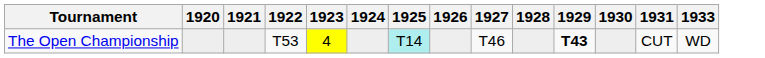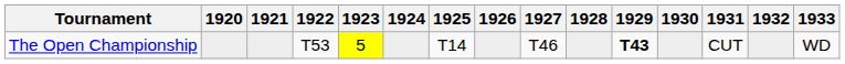+ column: 1932
The Open Championship | 1923: 4 -> 5
The Open Championship | 1925: paleturquoise background -> no background
